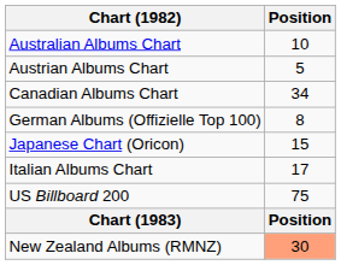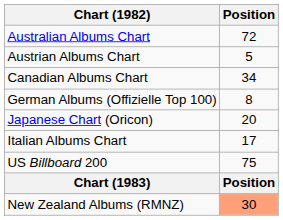Australian Albums Chart | Position: 10 -> 72
Japanese Chart (Oricon) | Position: 15 -> 20
